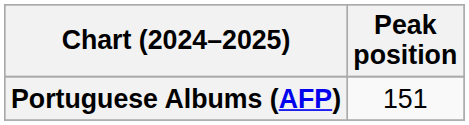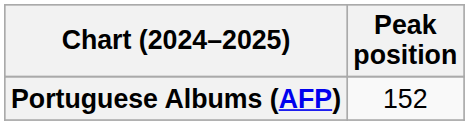Portuguese Albums (AFP) | Peak position: 151 -> 152
